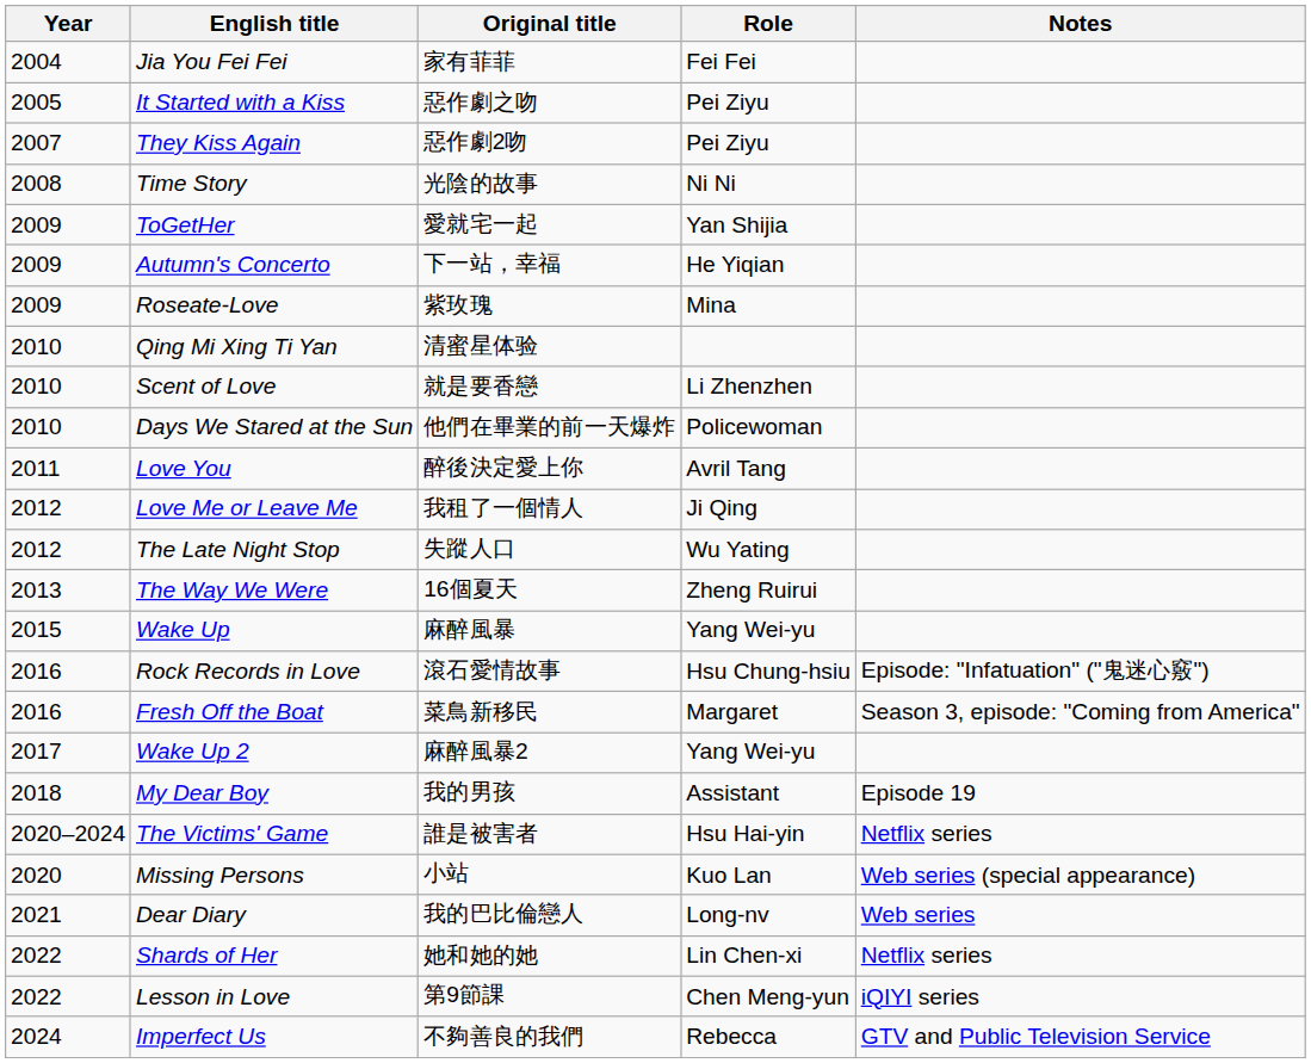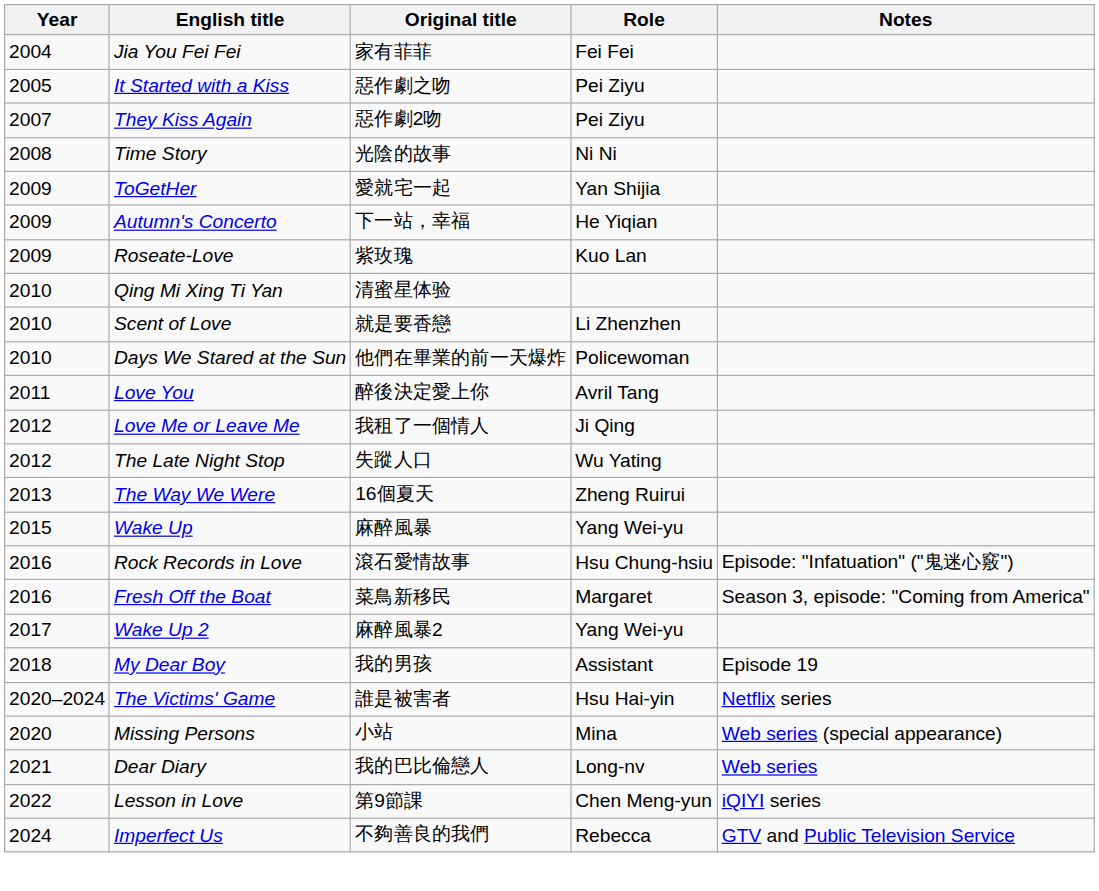Roseate-Love | Role: Mina -> Kuo Lan
Missing Persons | Role: Kuo Lan -> Mina
- row: 2022 | Shards of Her | 她和她的她 | Lin Chen-xi | Netflix series
